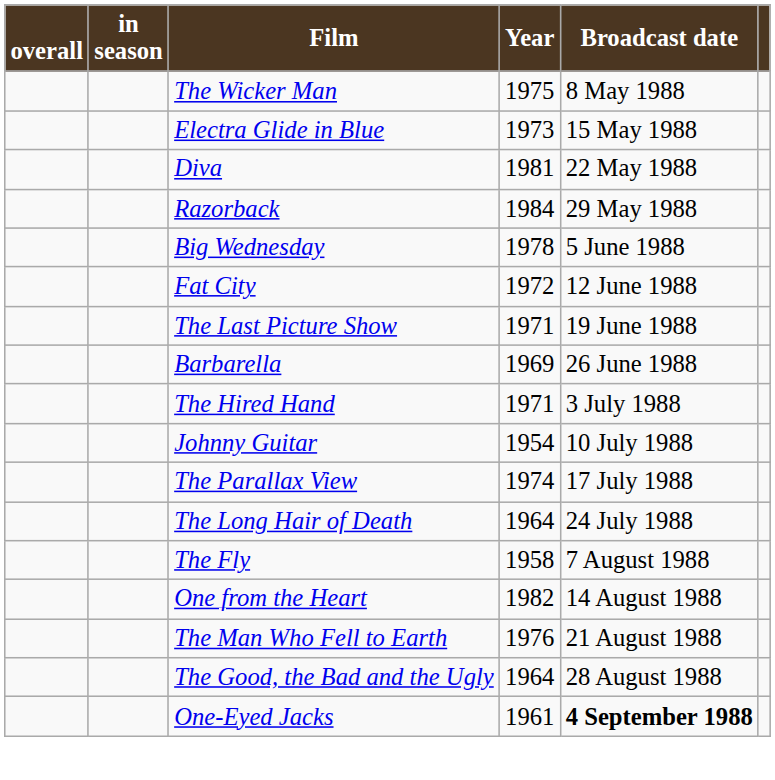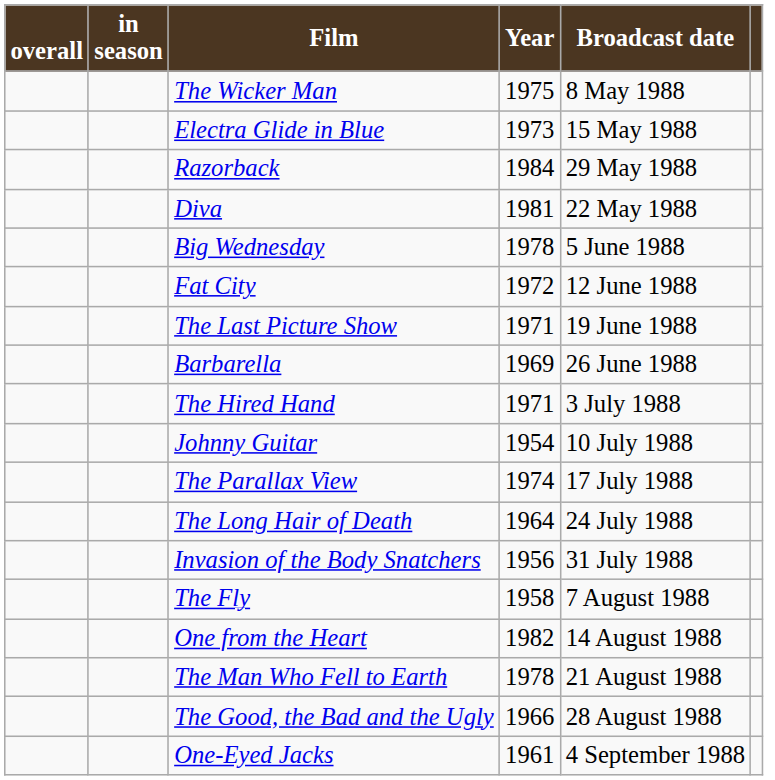rows swapped: Diva <-> Razorback
+ row: Invasion of the Body Snatchers | 1956 | 31 July 1988
The Man Who Fell to Earth | Year: 1976 -> 1978
The Good, the Bad and the Ugly | Year: 1964 -> 1966
One-Eyed Jacks | Broadcast date: bold -> normal
